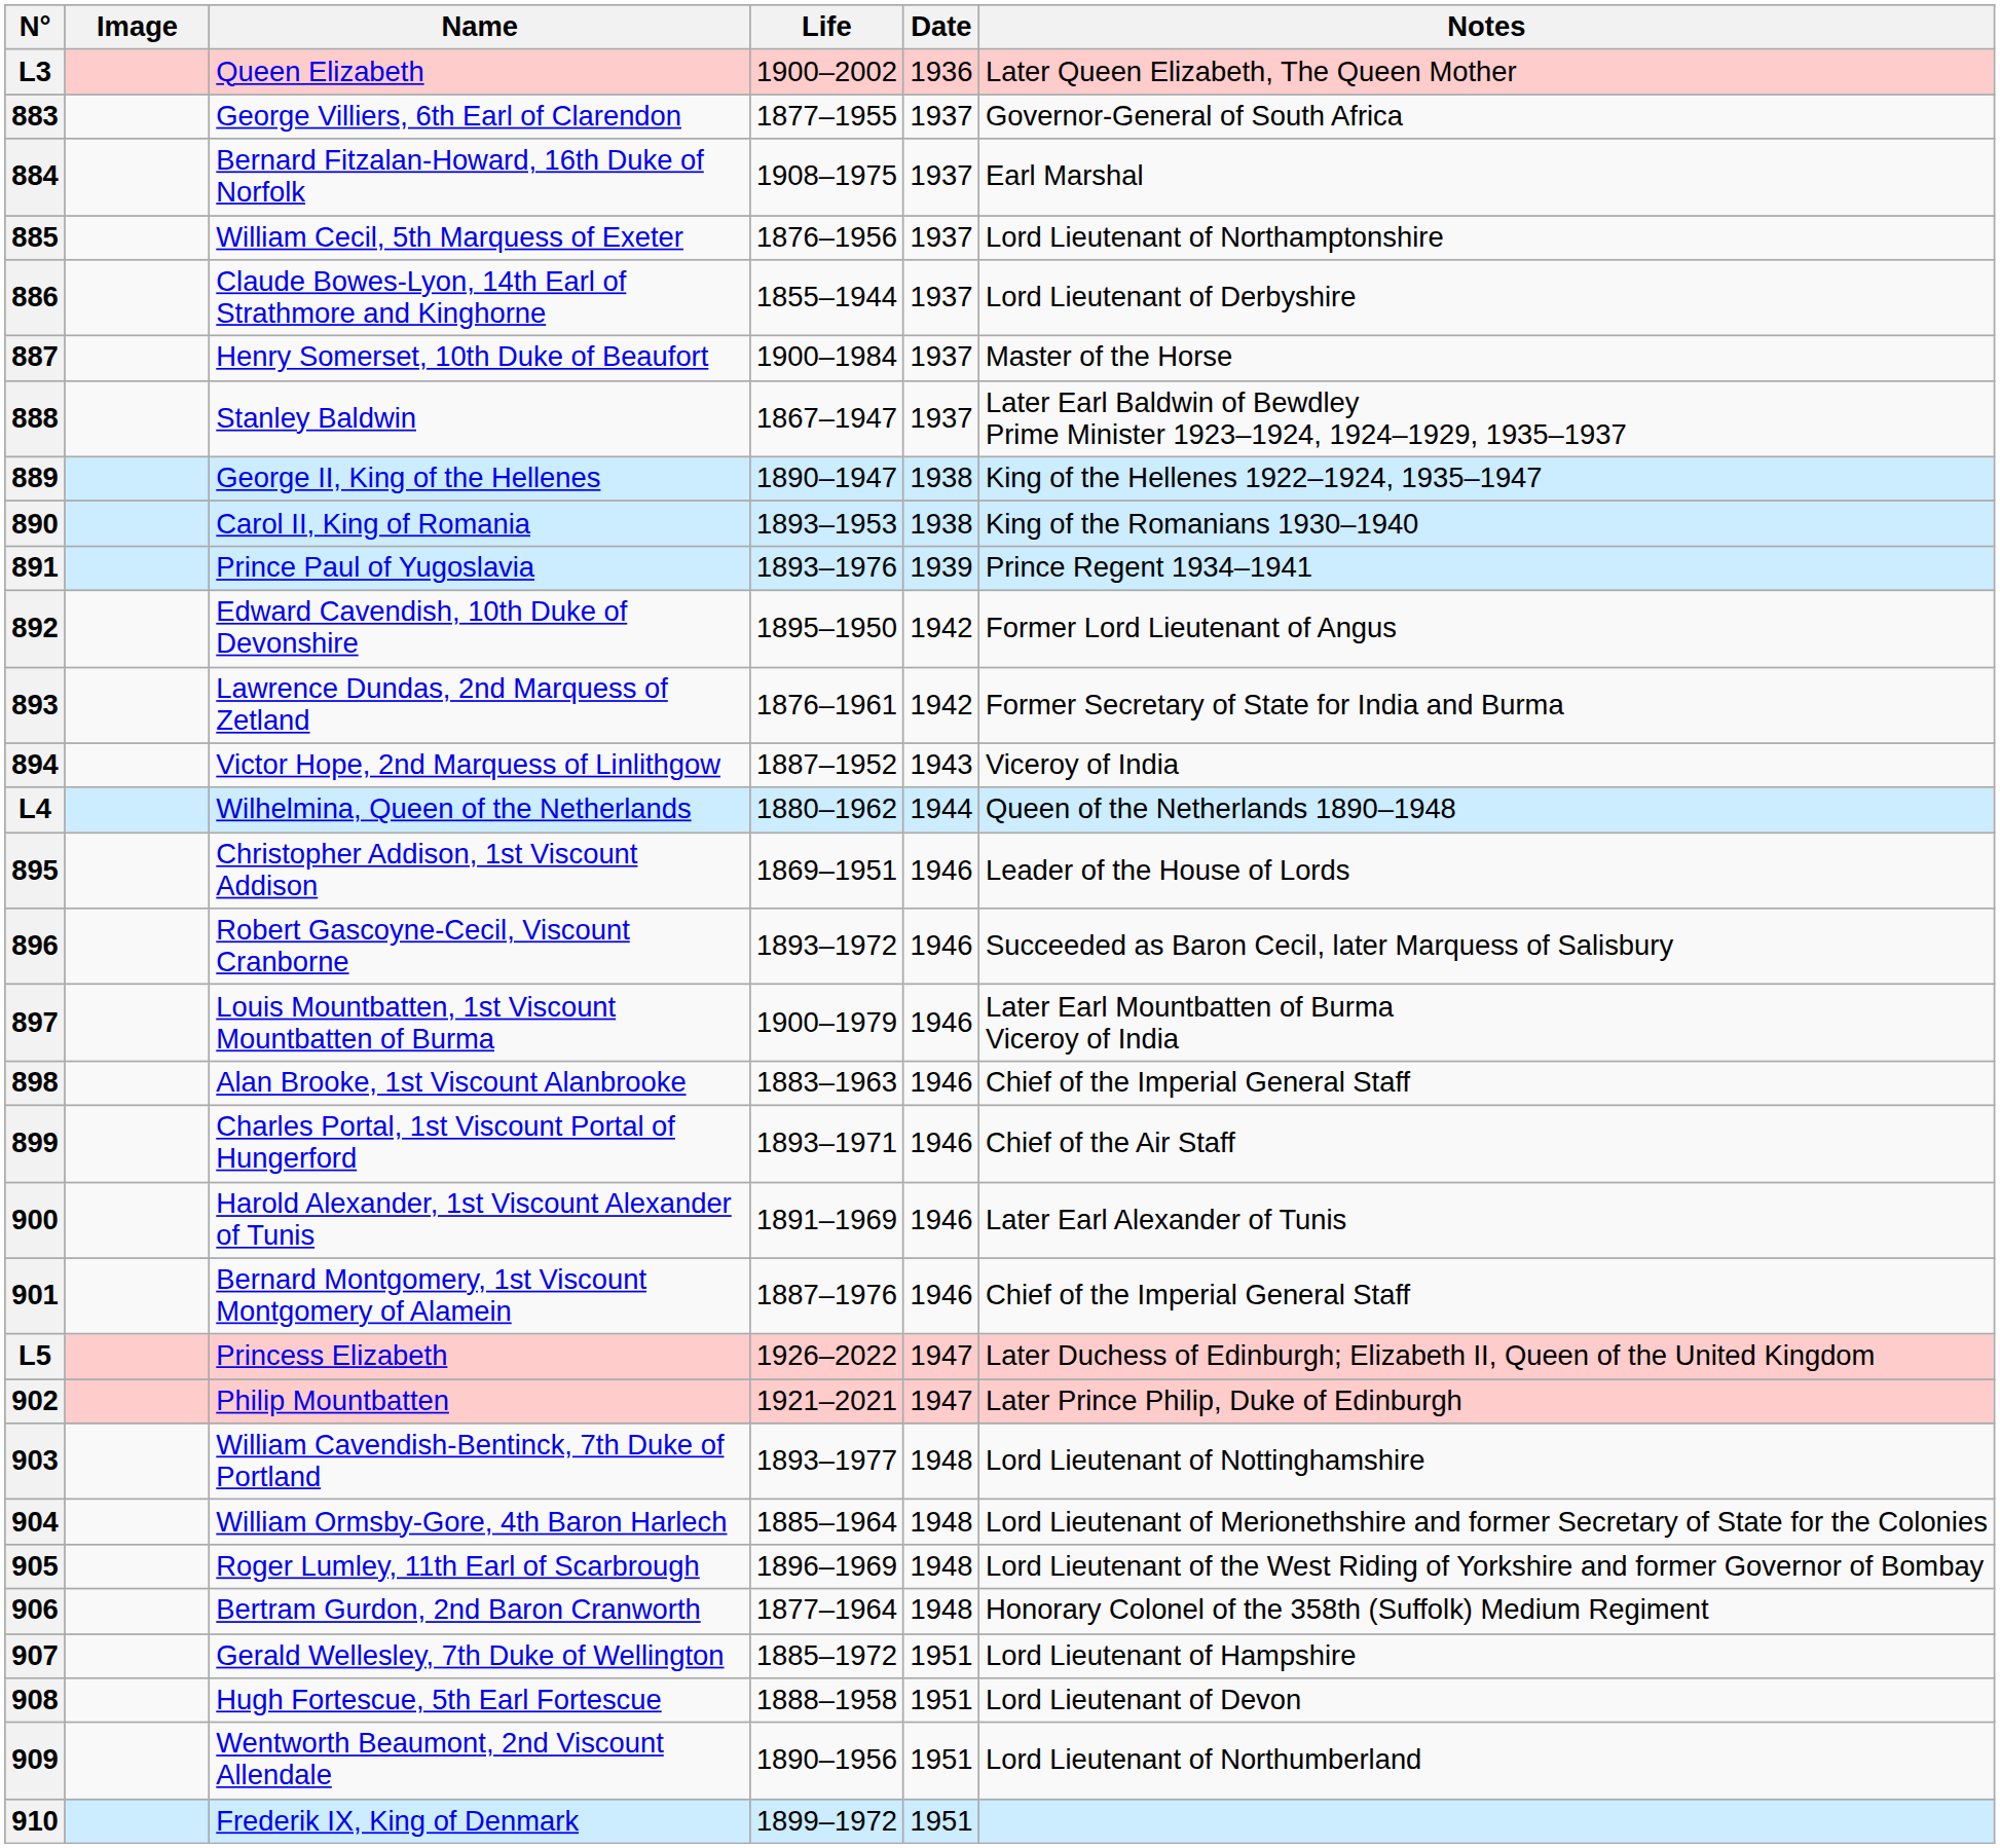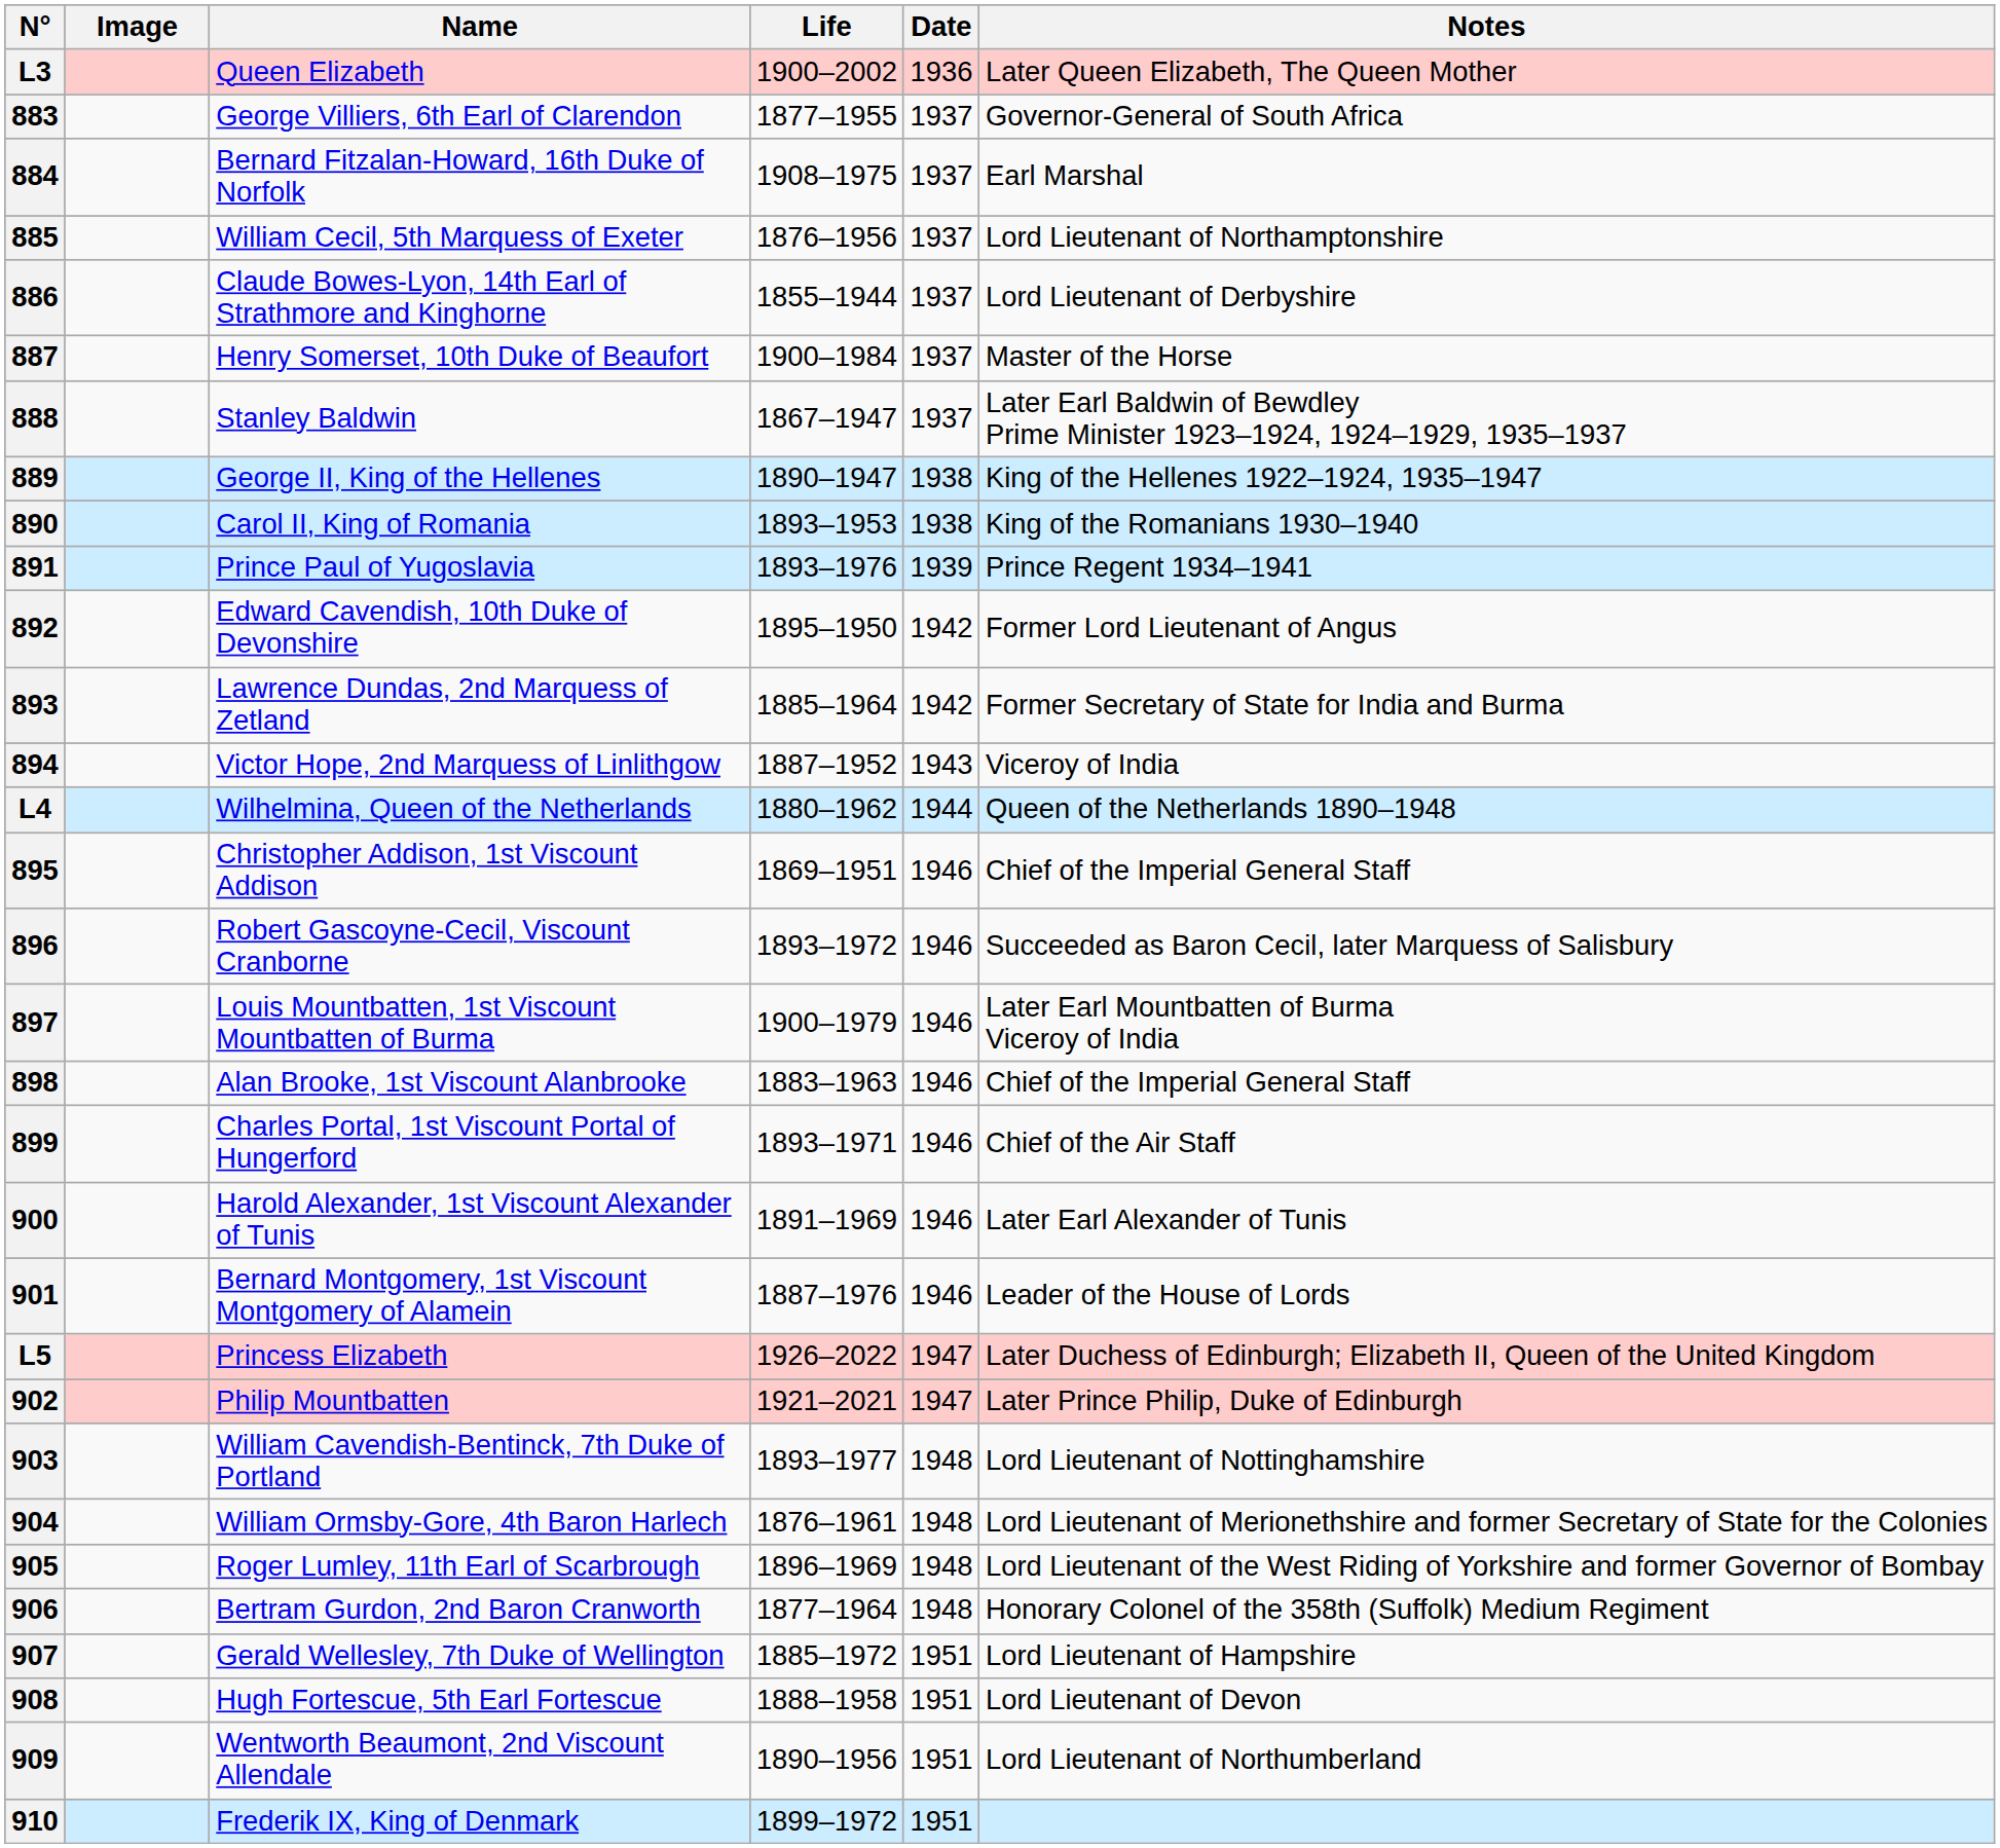893 | Life: 1876–1961 -> 1885–1964
895 | Notes: Leader of the House of Lords -> Chief of the Imperial General Staff
901 | Notes: Chief of the Imperial General Staff -> Leader of the House of Lords
904 | Life: 1885–1964 -> 1876–1961
